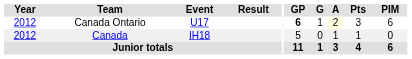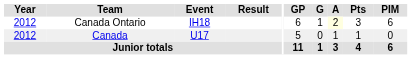Canada Ontario | Event: U17 -> IH18
Canada Ontario | GP: bold -> normal
Canada | Event: IH18 -> U17
